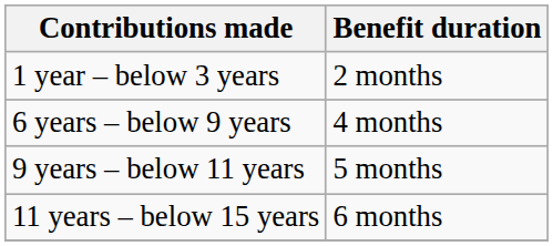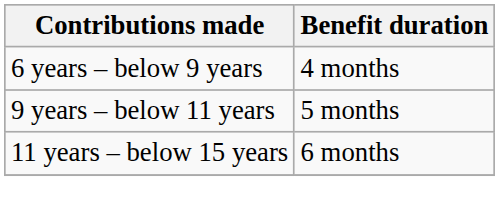- row: 1 year – below 3 years | 2 months
